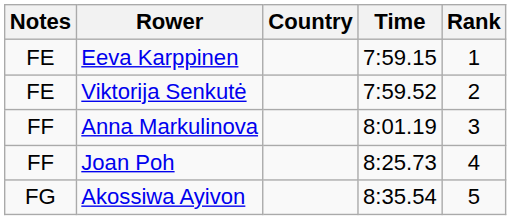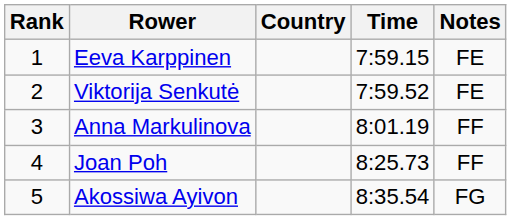columns swapped: Rank <-> Notes
